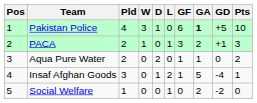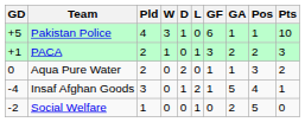columns swapped: Pos <-> GD
Pakistan Police | GA: bold -> normal
